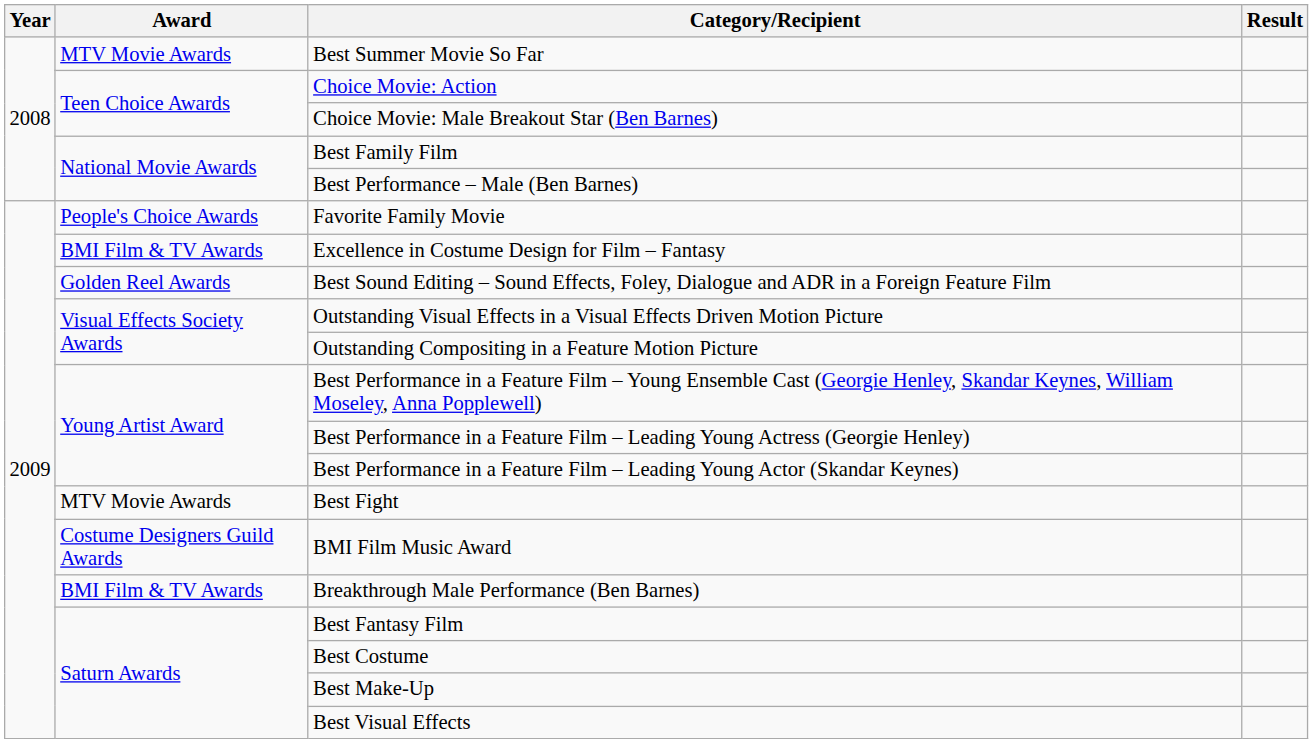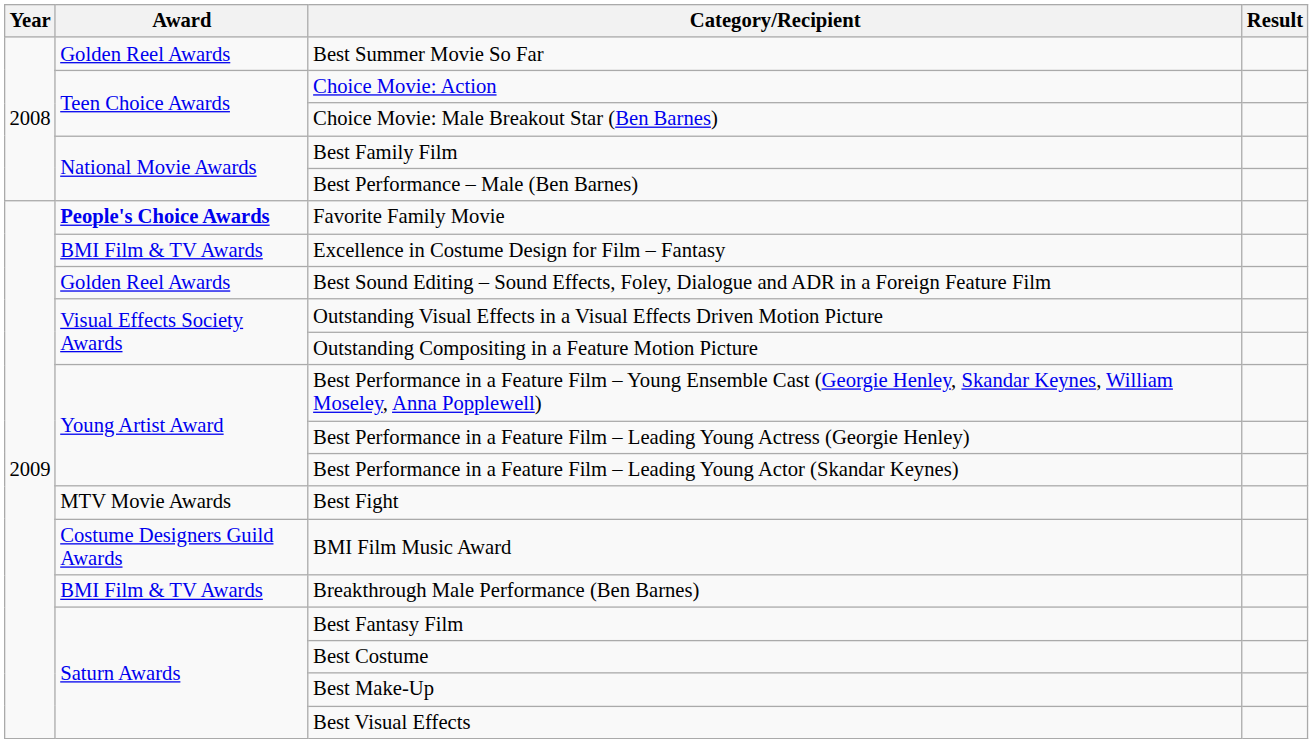Best Summer Movie So Far | Award: MTV Movie Awards -> Golden Reel Awards
Favorite Family Movie | Award: normal -> bold
